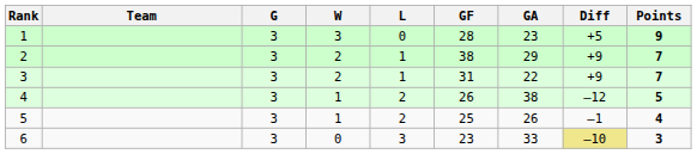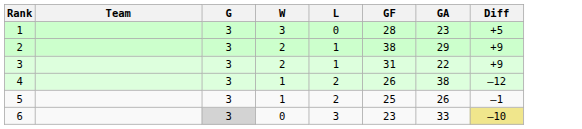- column: Points | 9 | 7 | 7 | 5 | 4 | 3
6 | G: no background -> lightgrey background
